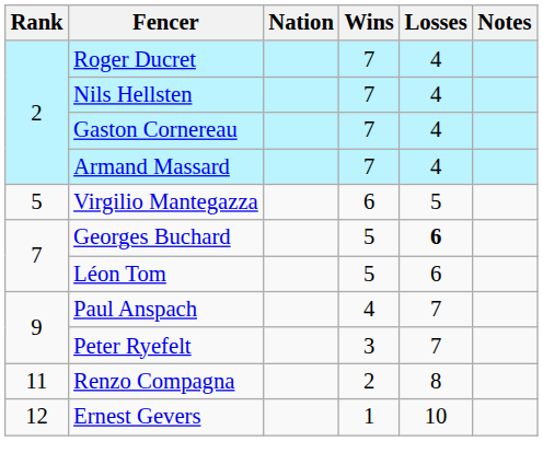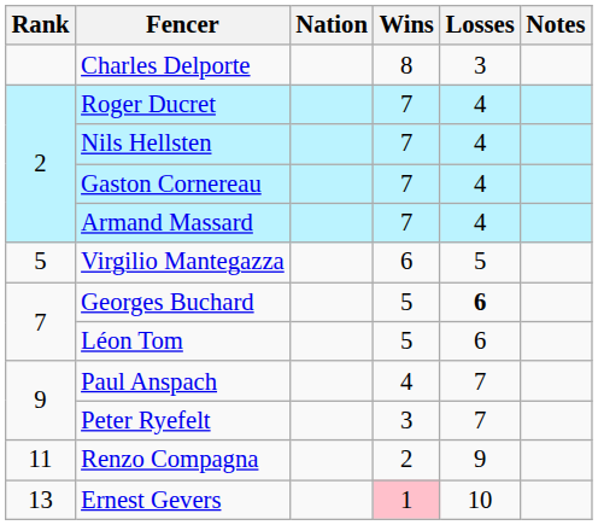+ row: Charles Delporte | 8 | 3
Renzo Compagna | Losses: 8 -> 9
Ernest Gevers | Rank: 12 -> 13
Ernest Gevers | Wins: no background -> pink background
